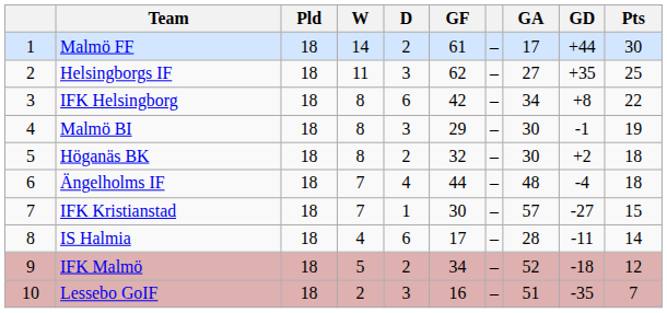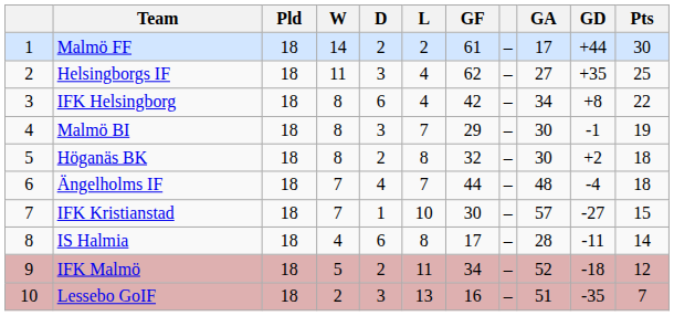+ column: L | 2 | 4 | 4 | 7 | 8 | 7 | 10 | 8 | 11 | 13
